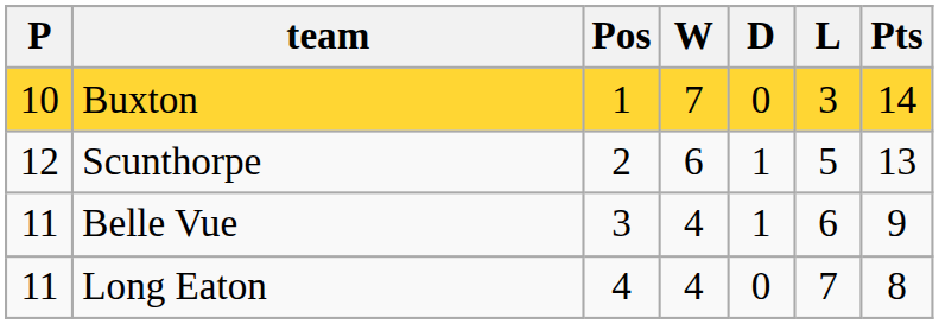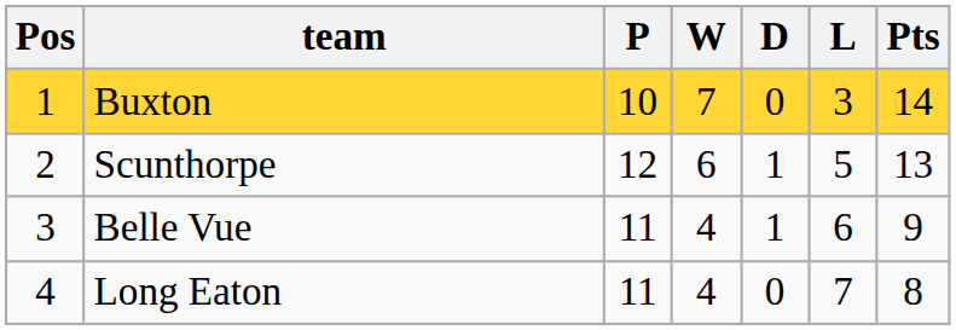columns swapped: Pos <-> P
